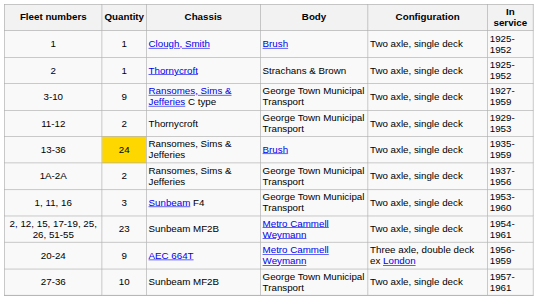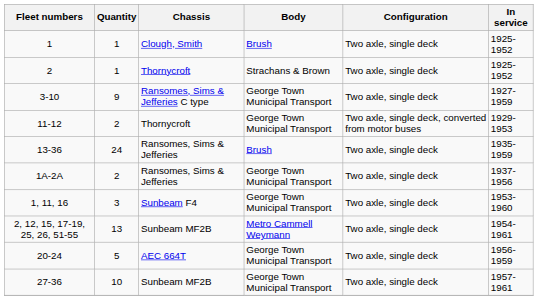11-12 | Configuration: Two axle, single deck -> Two axle, single deck, converted from motor buses
13-36 | Quantity: gold background -> no background
2, 12, 15, 17-19, 25, 26, 51-55 | Quantity: 23 -> 13
20-24 | Quantity: 9 -> 5
20-24 | Body: Metro Cammell Weymann -> George Town Municipal Transport
20-24 | Configuration: Three axle, double deck ex London -> Two axle, single deck
